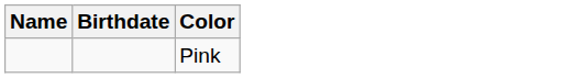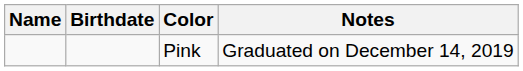+ column: Notes | Graduated on December 14, 2019
